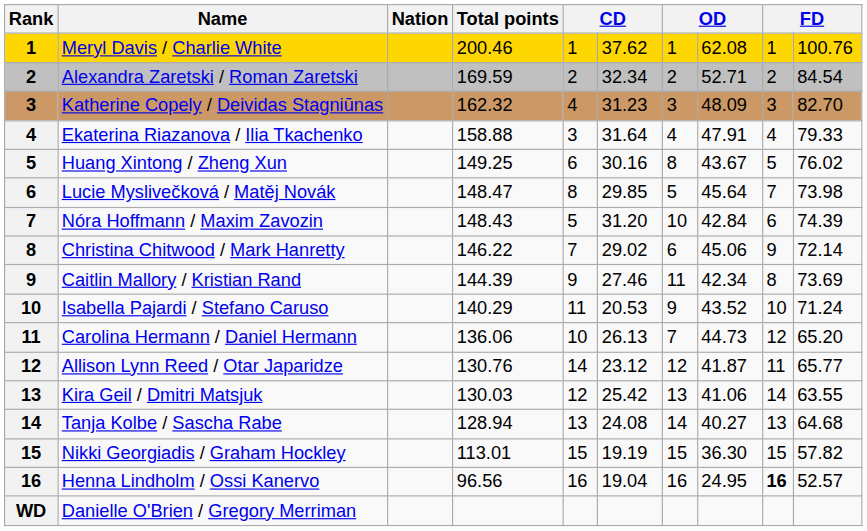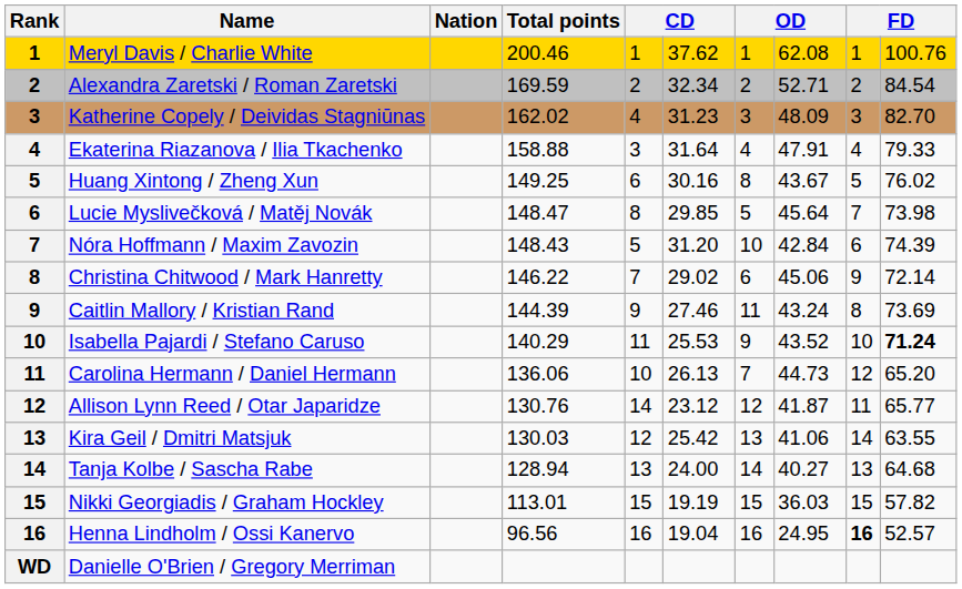Katherine Copely / Deividas Stagniūnas | Total points: 162.32 -> 162.02
Caitlin Mallory / Kristian Rand | column 8: 42.34 -> 43.24
Isabella Pajardi / Stefano Caruso | column 6: 20.53 -> 25.53
Isabella Pajardi / Stefano Caruso | column 10: normal -> bold
Tanja Kolbe / Sascha Rabe | column 6: 24.08 -> 24.00
Nikki Georgiadis / Graham Hockley | column 8: 36.30 -> 36.03
